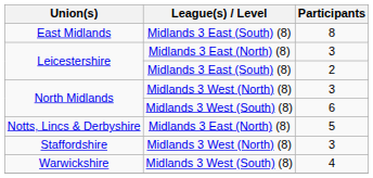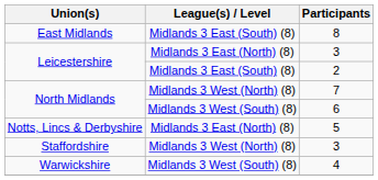North Midlands / Midlands 3 West (North) (8) | Participants: 3 -> 7
